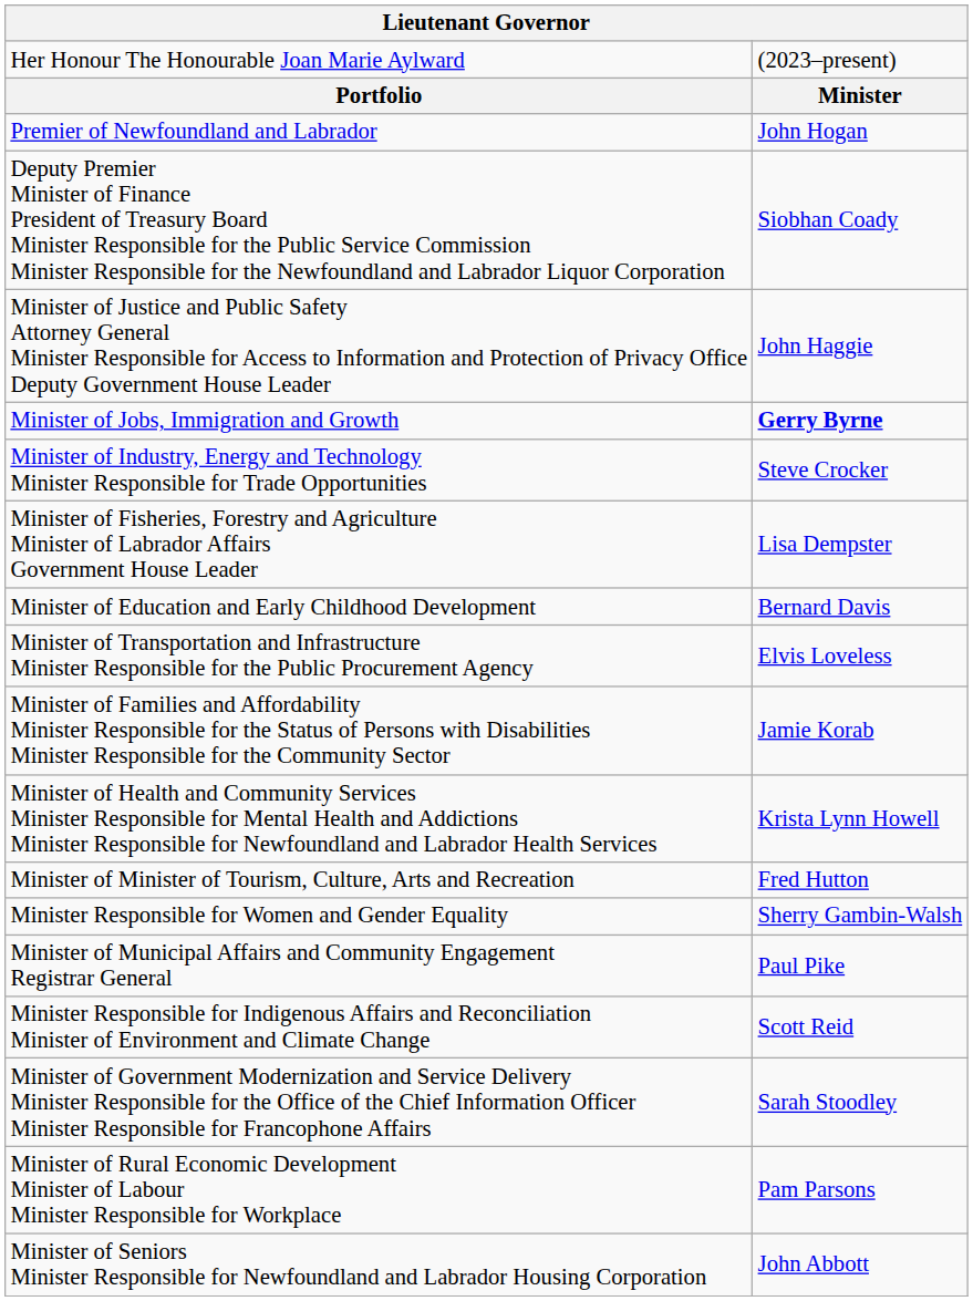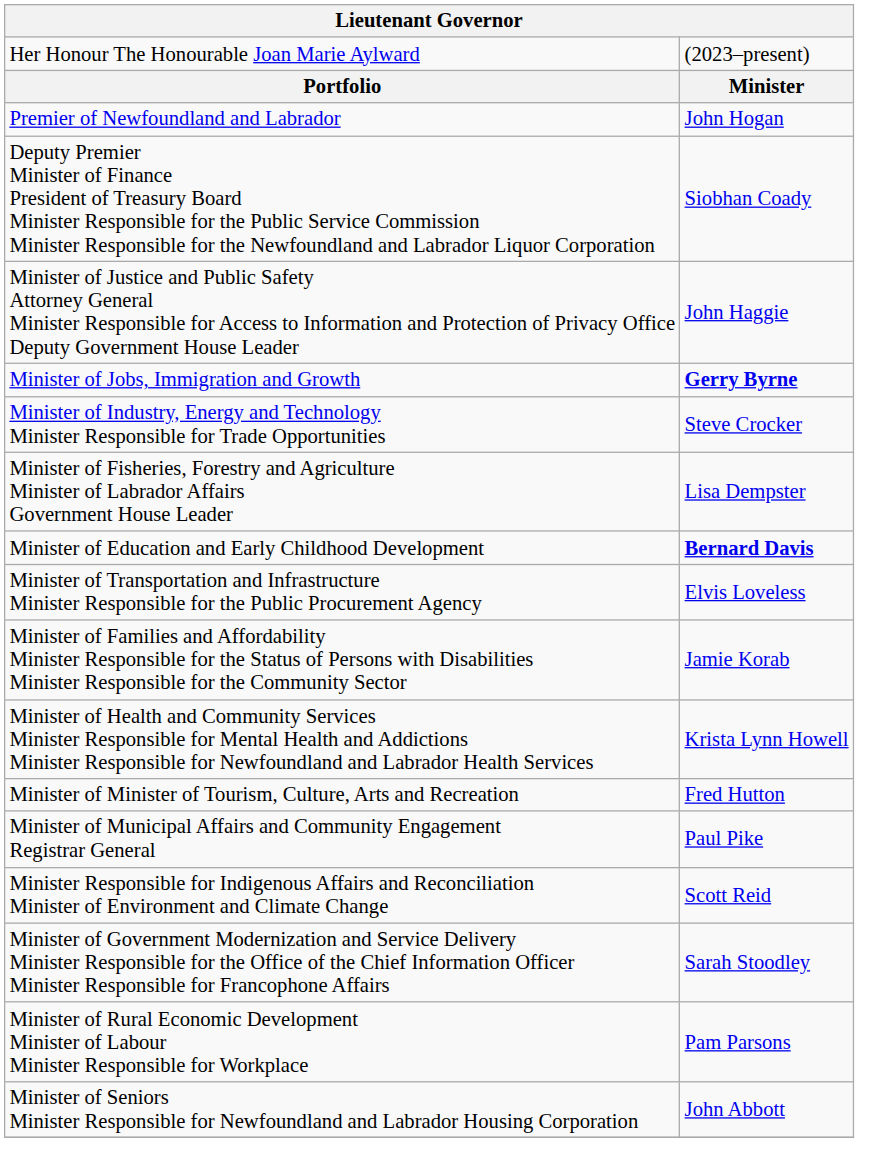Minister of Education and Early Childhood Development | column 2: normal -> bold
- row: Minister Responsible for Women and Gender Equality | Sherry Gambin-Walsh
